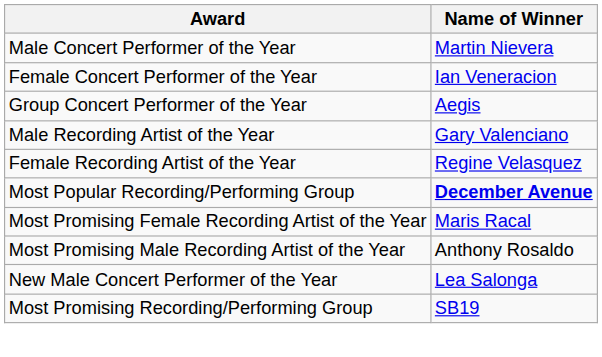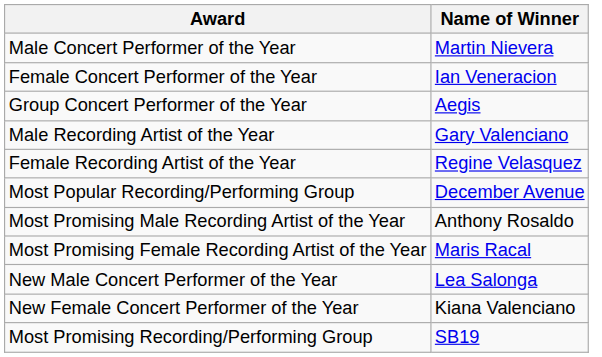Most Popular Recording/Performing Group | Name of Winner: bold -> normal
rows swapped: Most Promising Male Recording Artist of the Year <-> Most Promising Female Recording Artist of the Year
+ row: New Female Concert Performer of the Year | Kiana Valenciano
